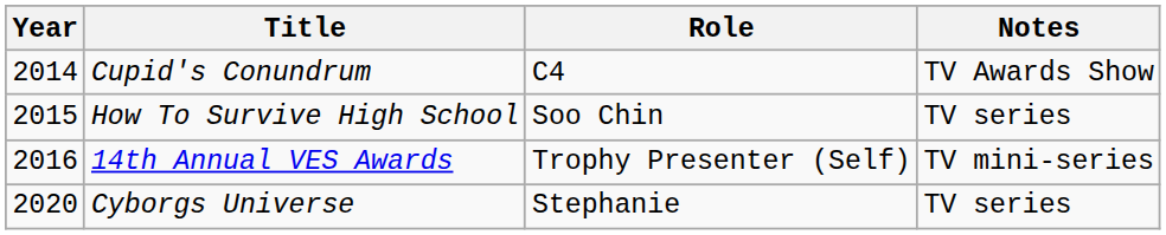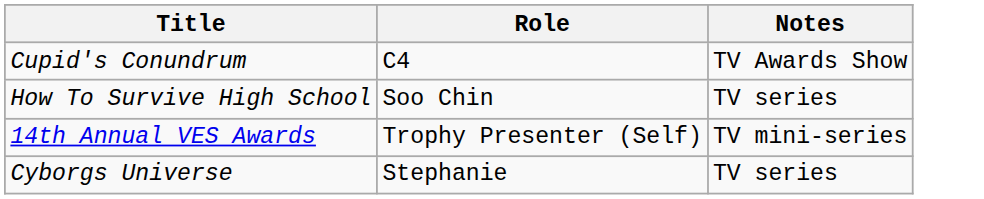- column: Year | 2014 | 2015 | 2016 | 2020
